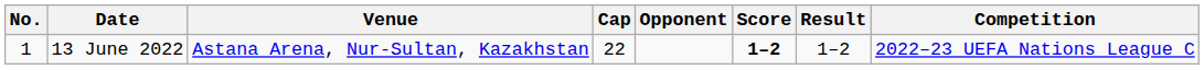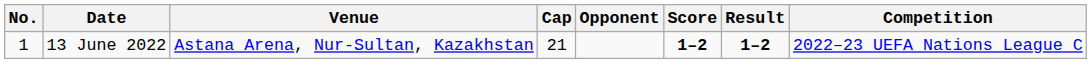13 June 2022 | Cap: 22 -> 21
13 June 2022 | Result: normal -> bold
